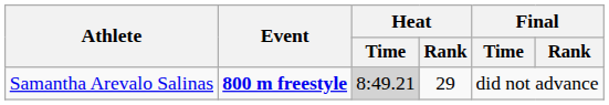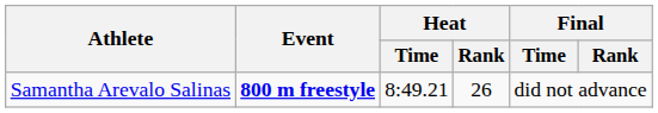Samantha Arevalo Salinas | Heat / Time: lightgrey background -> no background
Samantha Arevalo Salinas | Heat / Rank: 29 -> 26
